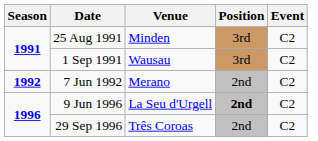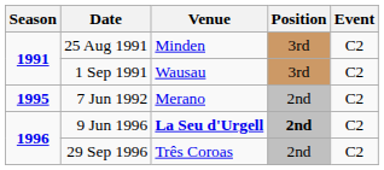7 Jun 1992 | Season: 1992 -> 1995
9 Jun 1996 | Venue: normal -> bold
